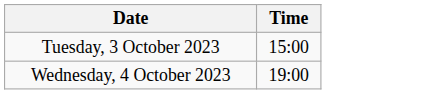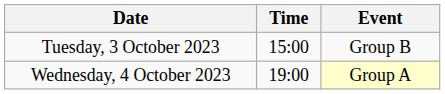+ column: Event | Group B | Group A
